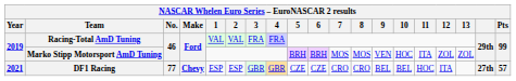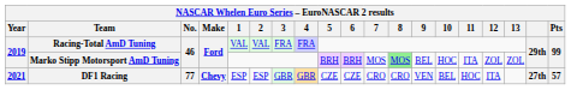Marko Stipp Motorsport AmD Tuning | 8: no background -> lightgreen background
Marko Stipp Motorsport AmD Tuning | 9: VEN -> BEL
DF1 Racing | 9: BEL -> VEN
